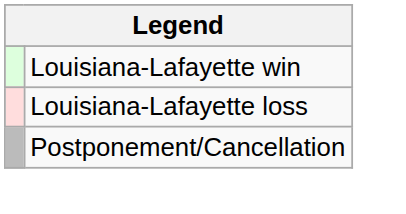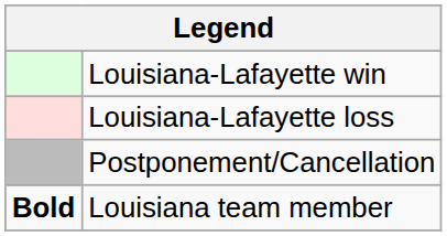+ row: Bold | Louisiana team member
